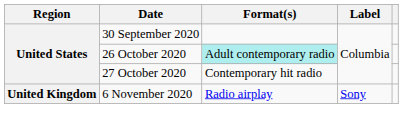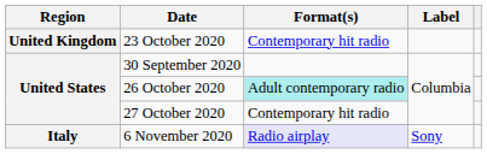+ row: United Kingdom | 23 October 2020 | Contemporary hit radio
6 November 2020 | Region: United Kingdom -> Italy
6 November 2020 | Format(s): no background -> lavender background
